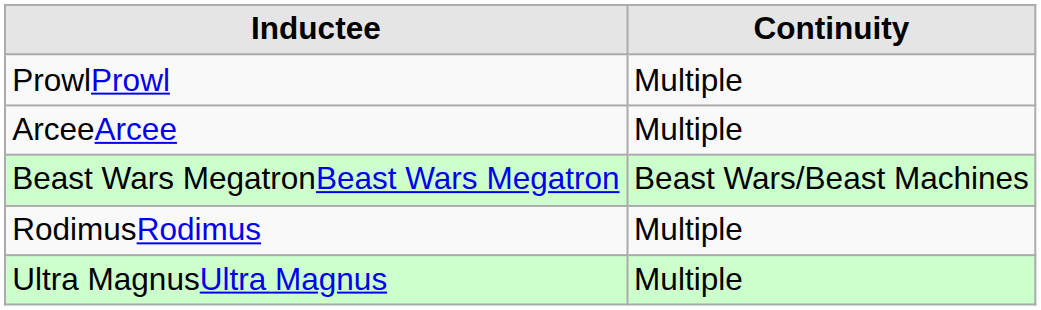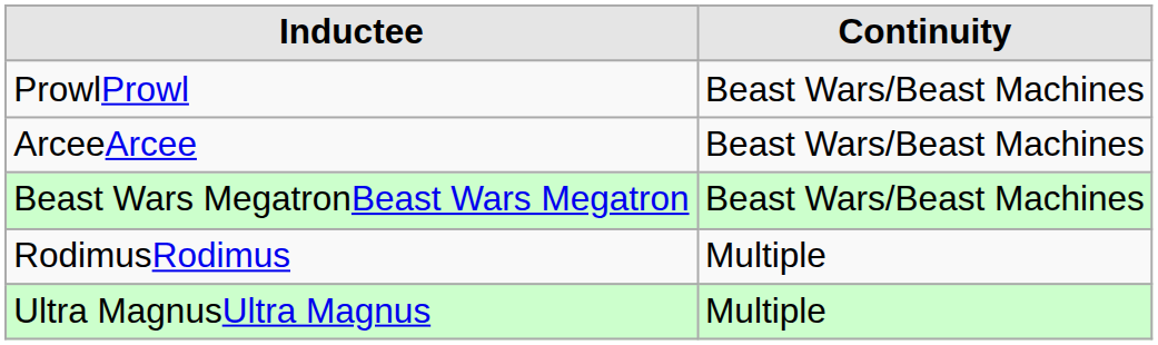ProwlProwl | Continuity: Multiple -> Beast Wars/Beast Machines
ArceeArcee | Continuity: Multiple -> Beast Wars/Beast Machines
